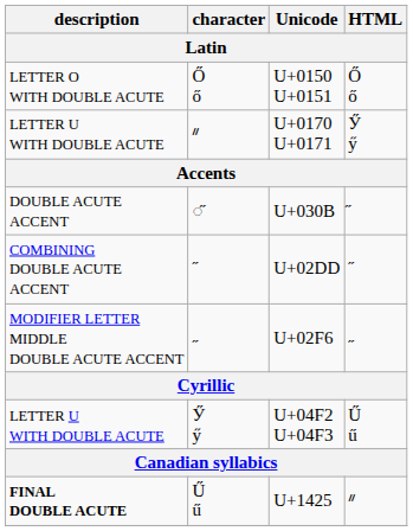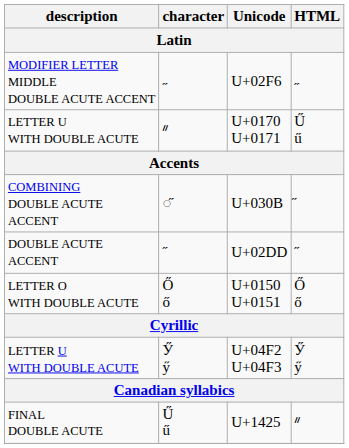rows swapped: U+0150 U+0151 <-> U+02F6
U+0170 U+0171 | HTML: Ӳ ӳ -> Ű ű
U+030B | description: DOUBLE ACUTE ACCENT -> COMBINING DOUBLE ACUTE ACCENT
U+02DD | description: COMBINING DOUBLE ACUTE ACCENT -> DOUBLE ACUTE ACCENT
U+04F2 U+04F3 | HTML: Ű ű -> Ӳ ӳ
U+1425 | description: bold -> normal
